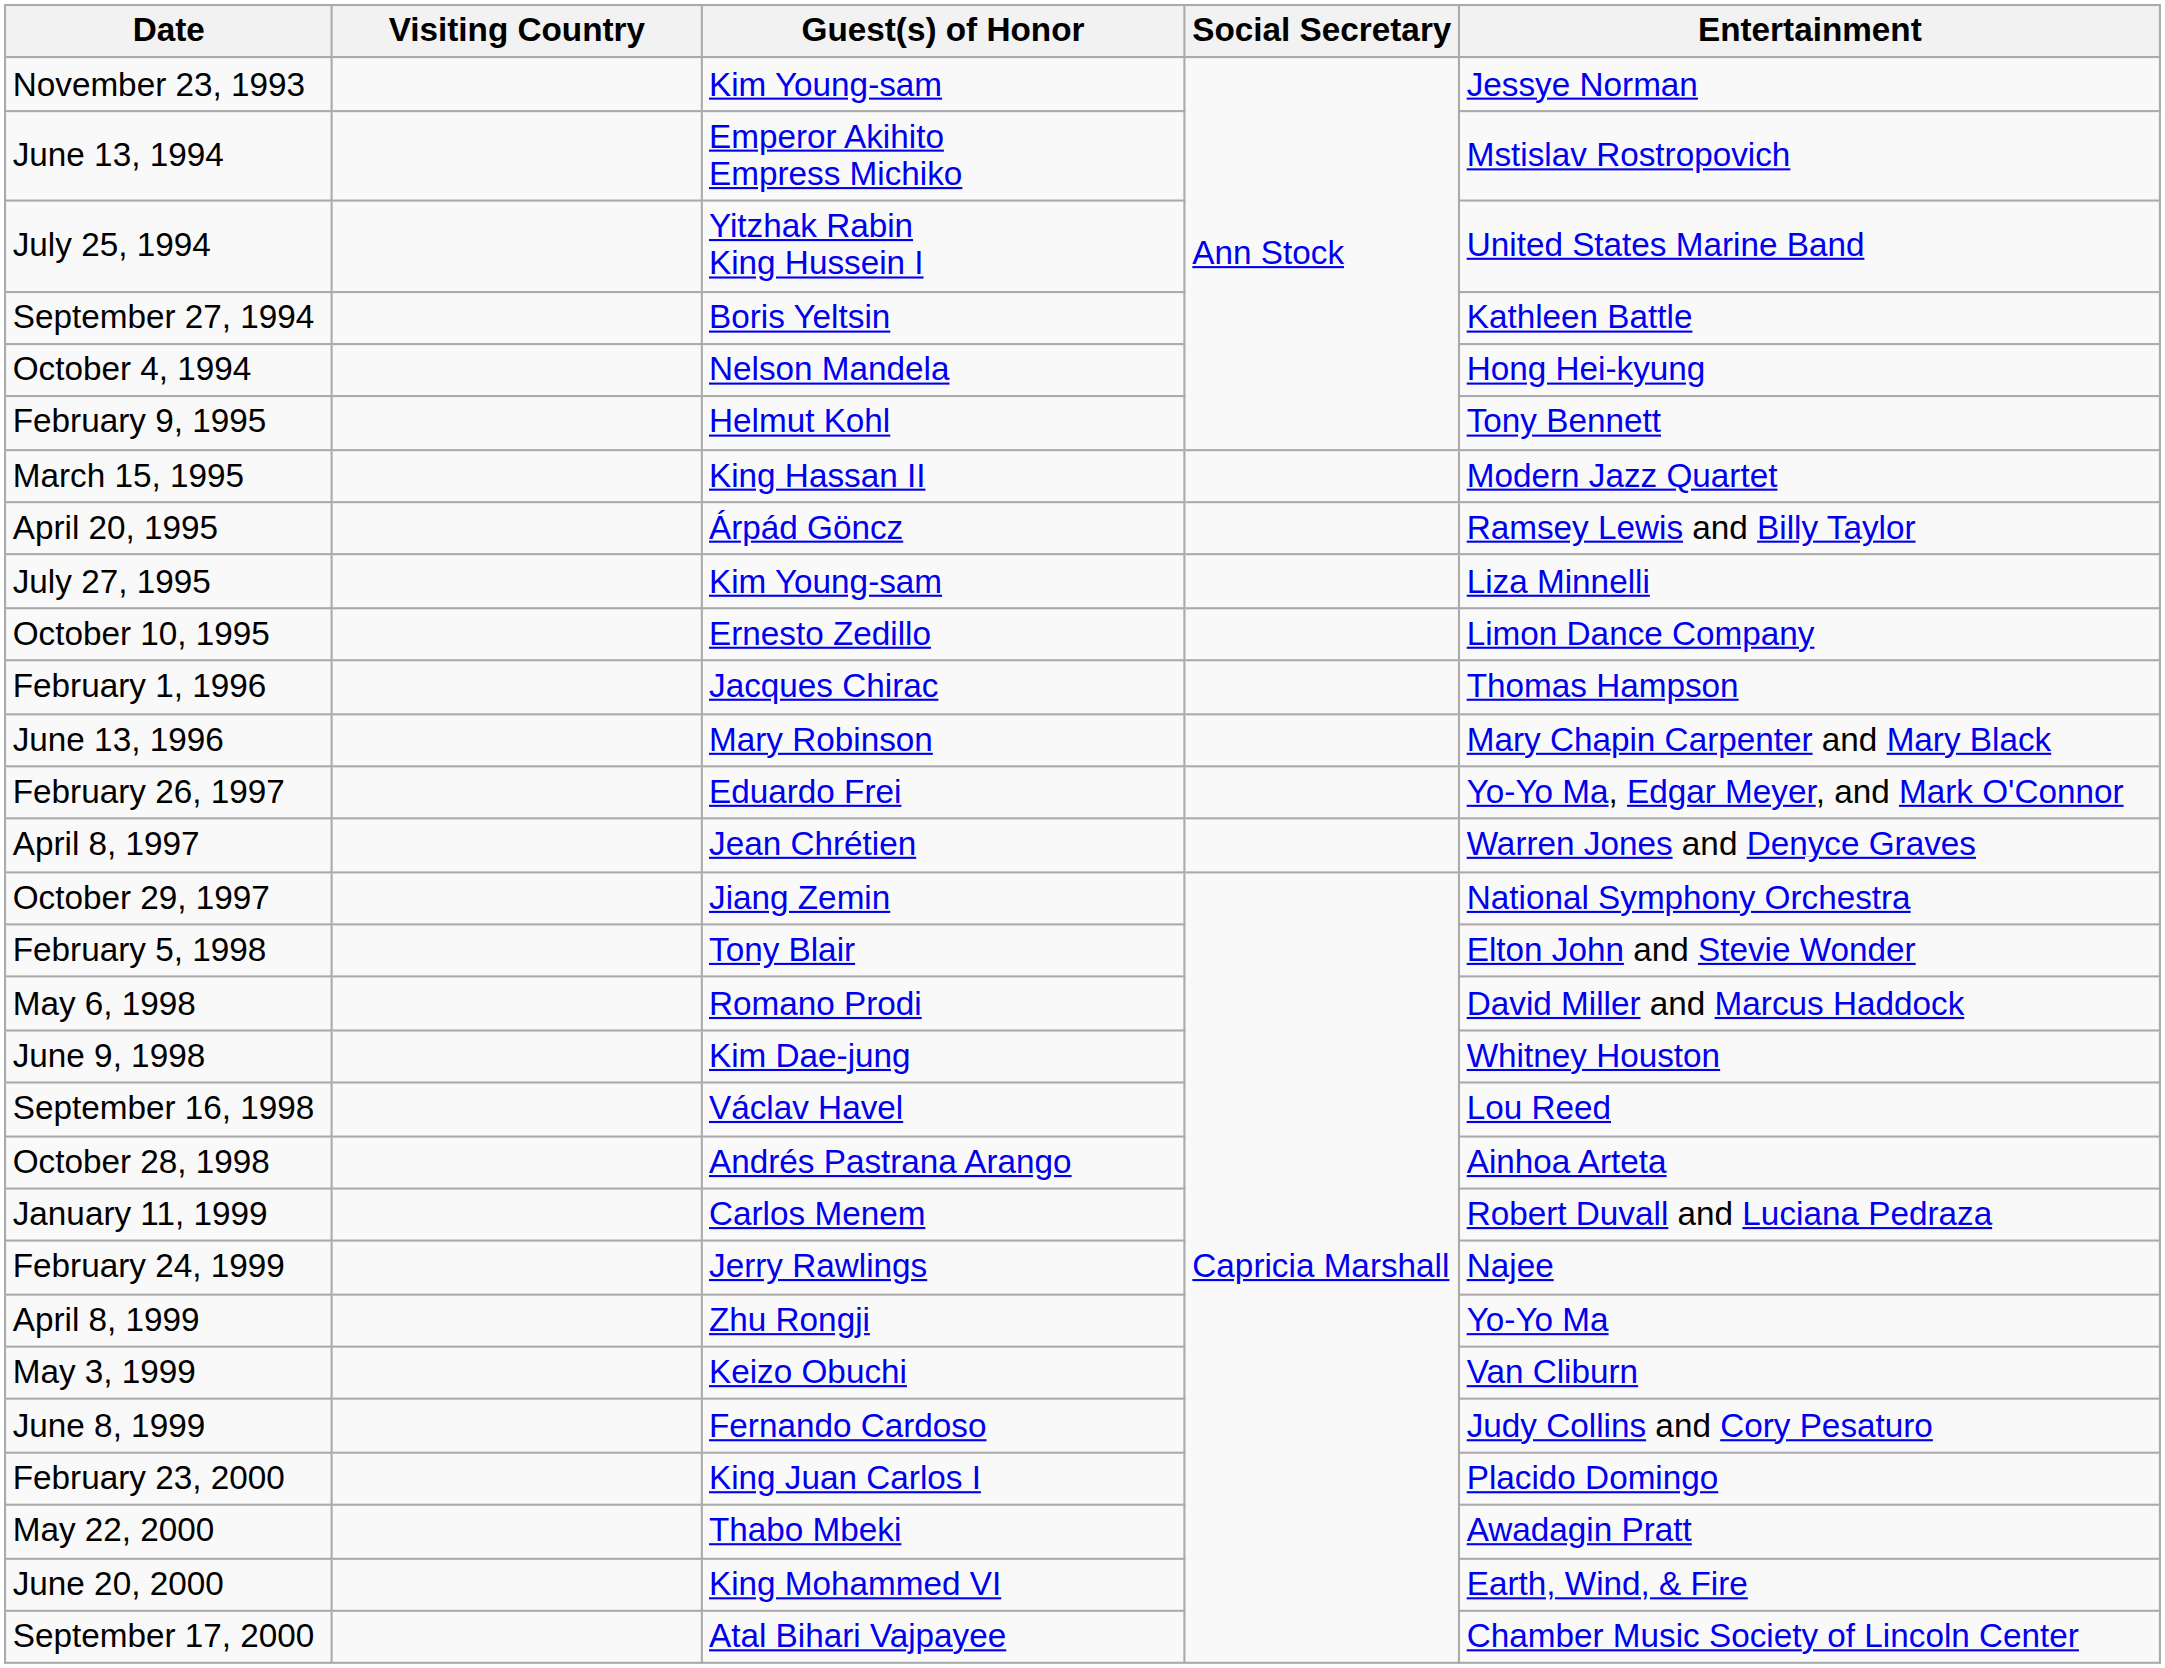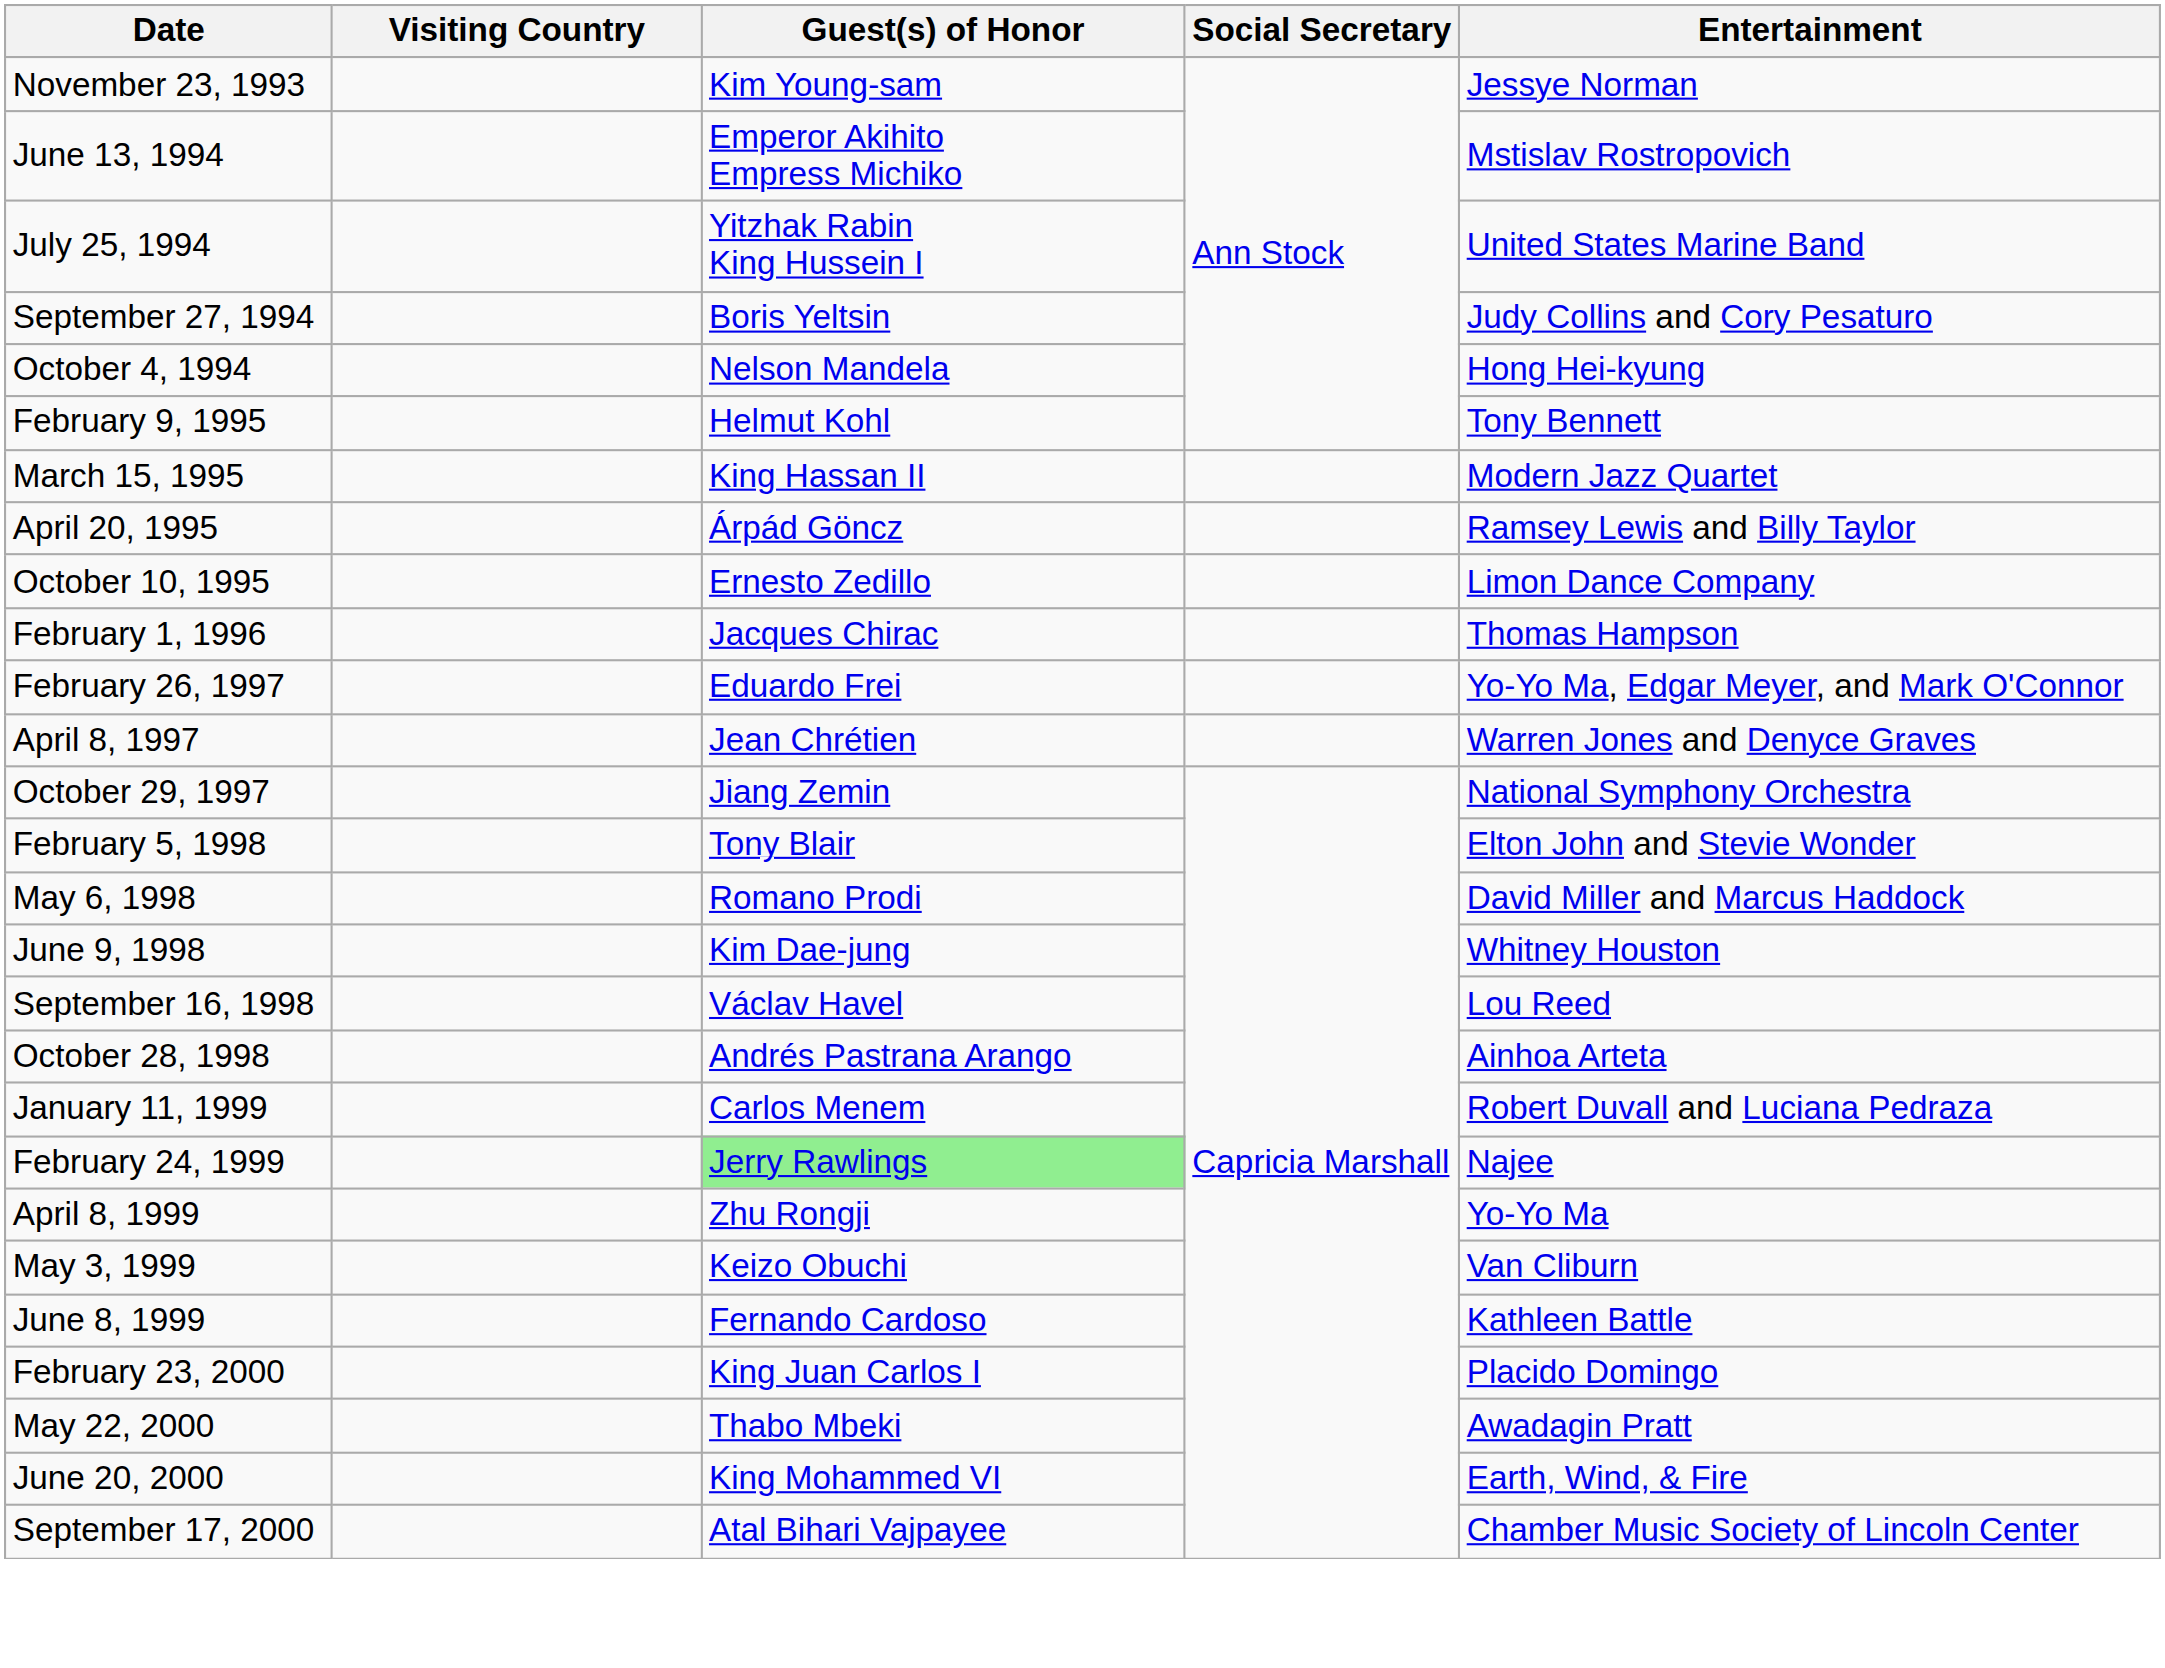September 27, 1994 | Entertainment: Kathleen Battle -> Judy Collins and Cory Pesaturo
- row: July 27, 1995 | Kim Young-sam | Liza Minnelli
- row: June 13, 1996 | Mary Robinson | Mary Chapin Carpenter and Mary Black
February 24, 1999 | Guest(s) of Honor: no background -> lightgreen background
June 8, 1999 | Entertainment: Judy Collins and Cory Pesaturo -> Kathleen Battle
